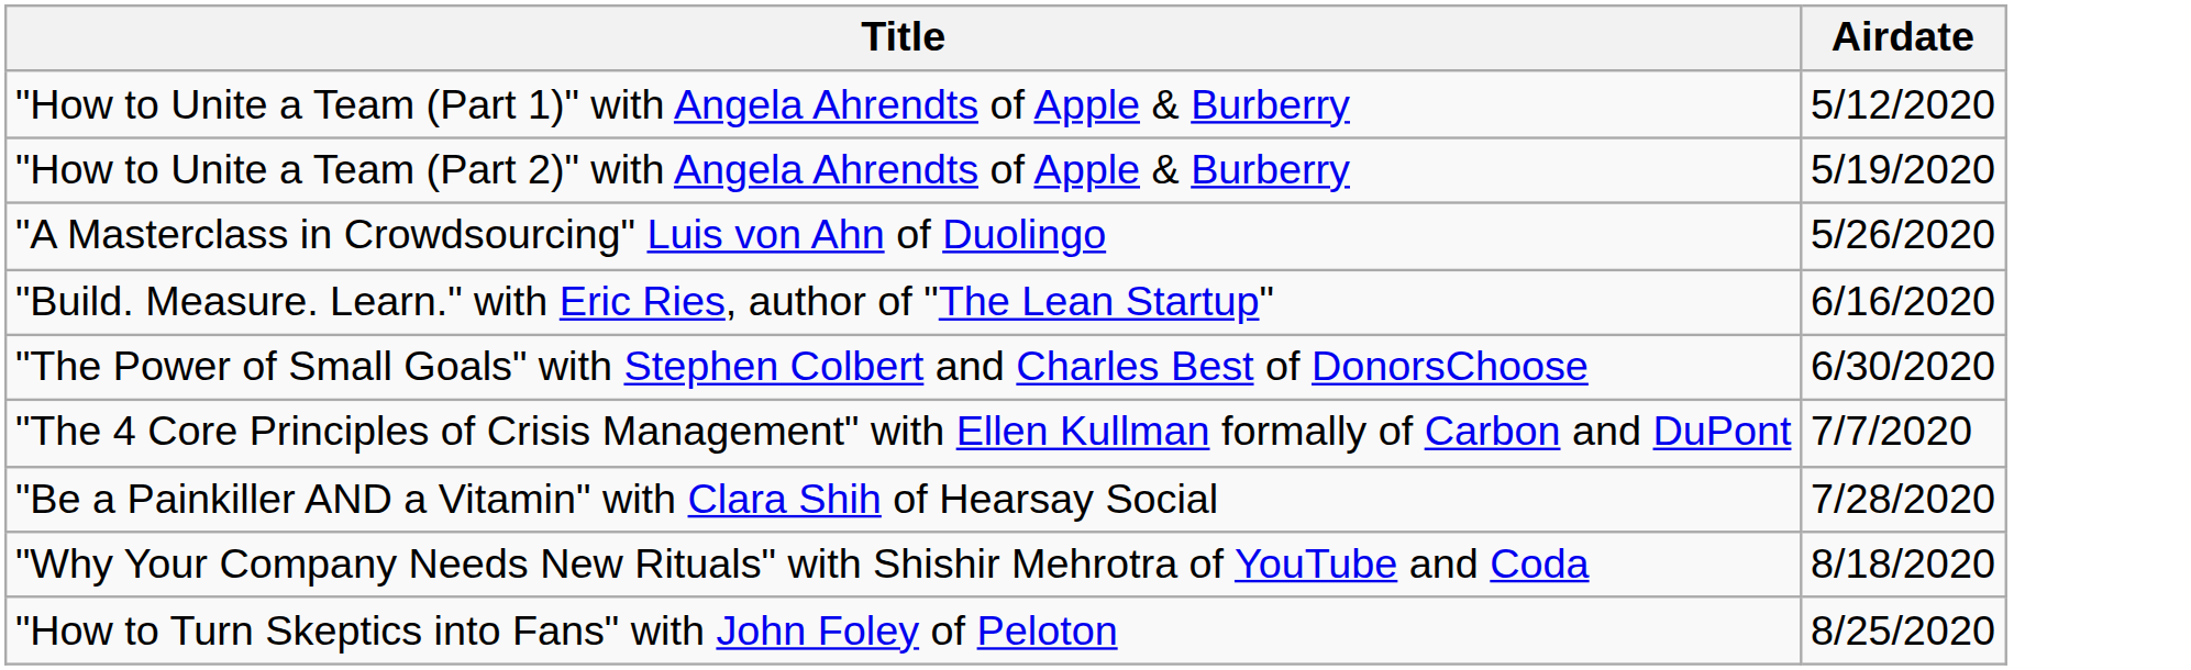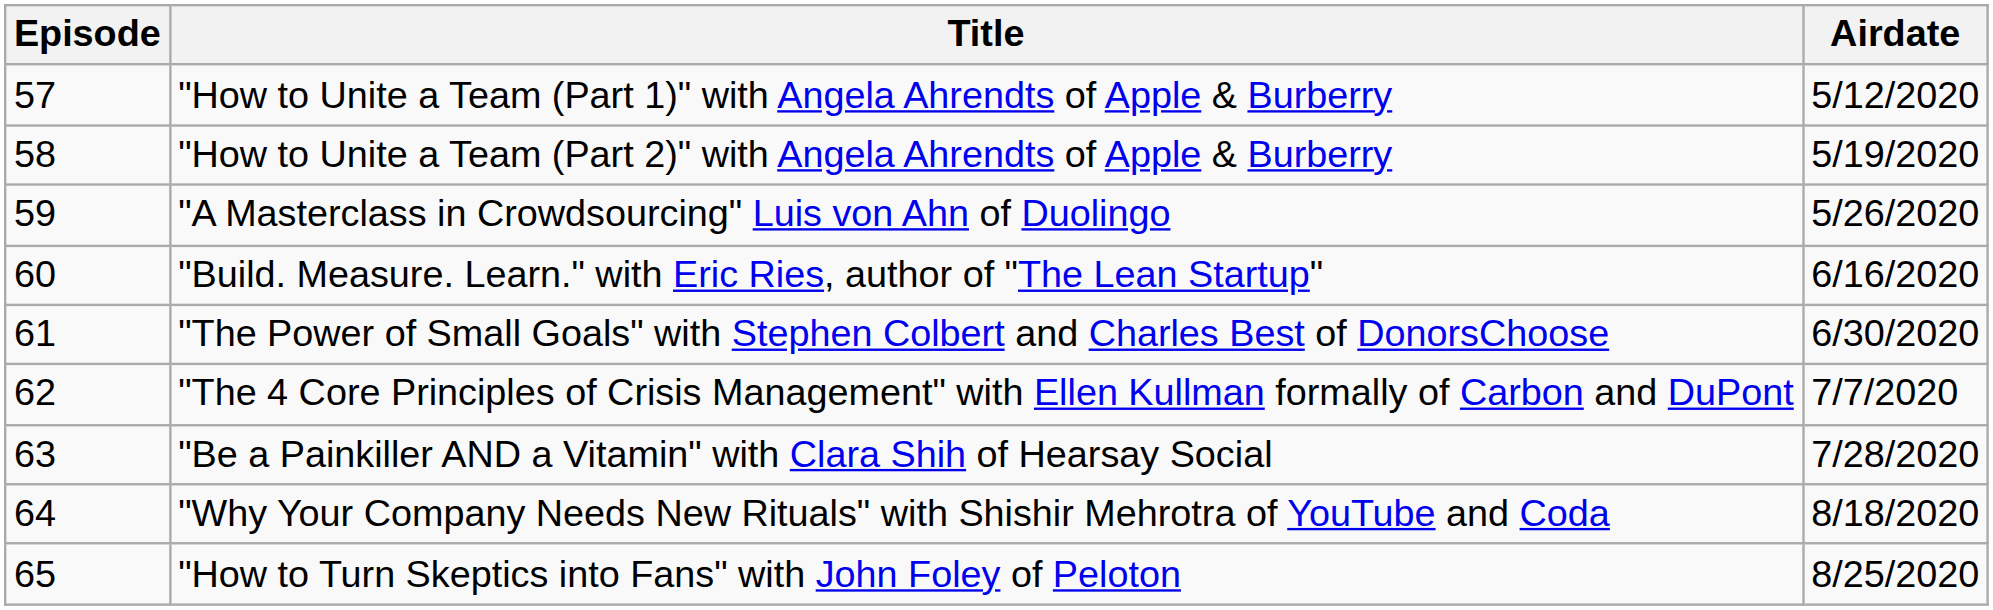+ column: Episode | 57 | 58 | 59 | 60 | 61 | 62 | 63 | 64 | 65
